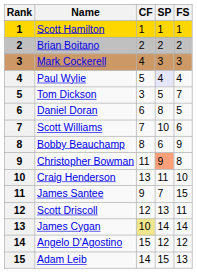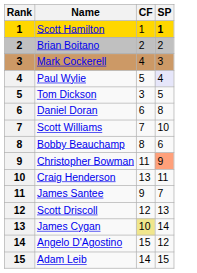- column: FS | 1 | 2 | 3 | 4 | 7 | 5 | 6 | 9 | 8 | 10 | 15 | 11 | 14 | 12 | 13
Scott Hamilton | SP: normal -> bold
